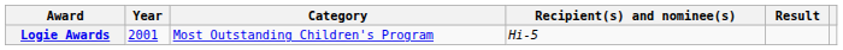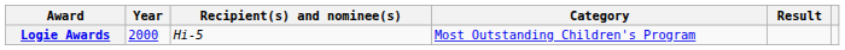columns swapped: Recipient(s) and nominee(s) <-> Category
Logie Awards | Year: 2001 -> 2000
